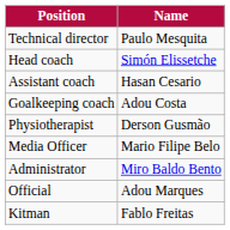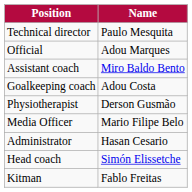rows swapped: Head coach <-> Official
Assistant coach | Name: Hasan Cesario -> Miro Baldo Bento
Administrator | Name: Miro Baldo Bento -> Hasan Cesario
